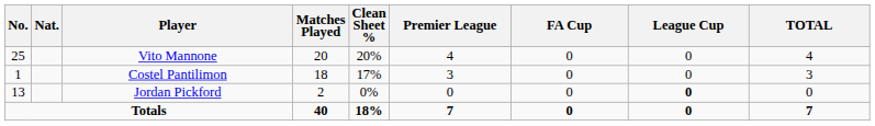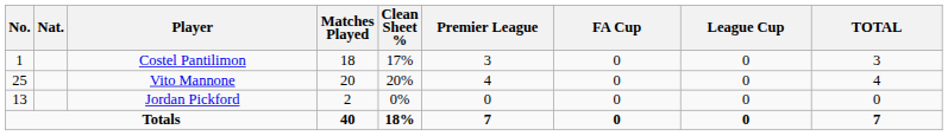rows swapped: Vito Mannone <-> Costel Pantilimon
Jordan Pickford | League Cup: bold -> normal
